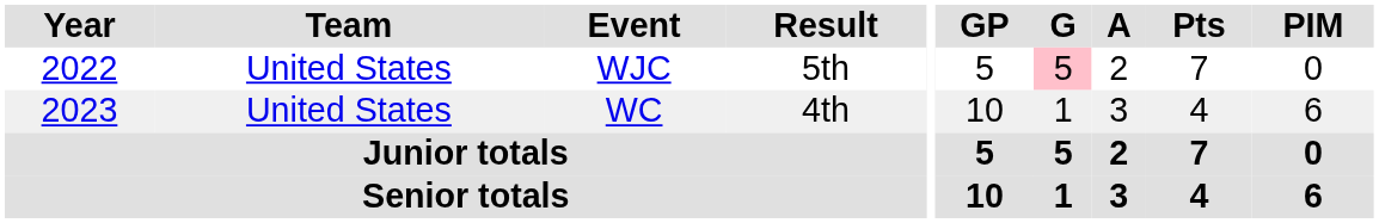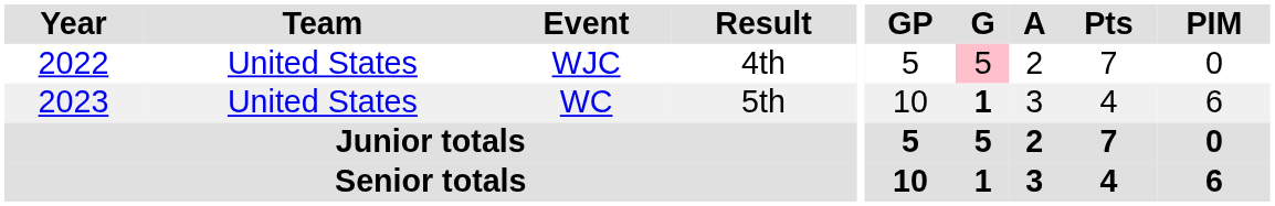WJC | Result: 5th -> 4th
WC | Result: 4th -> 5th
WC | G: normal -> bold
